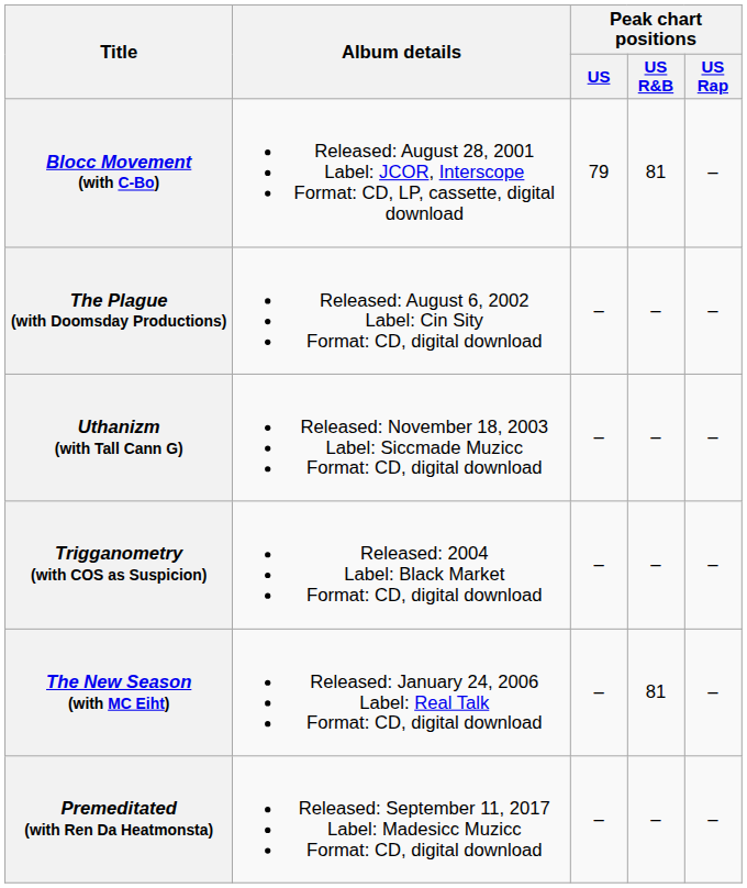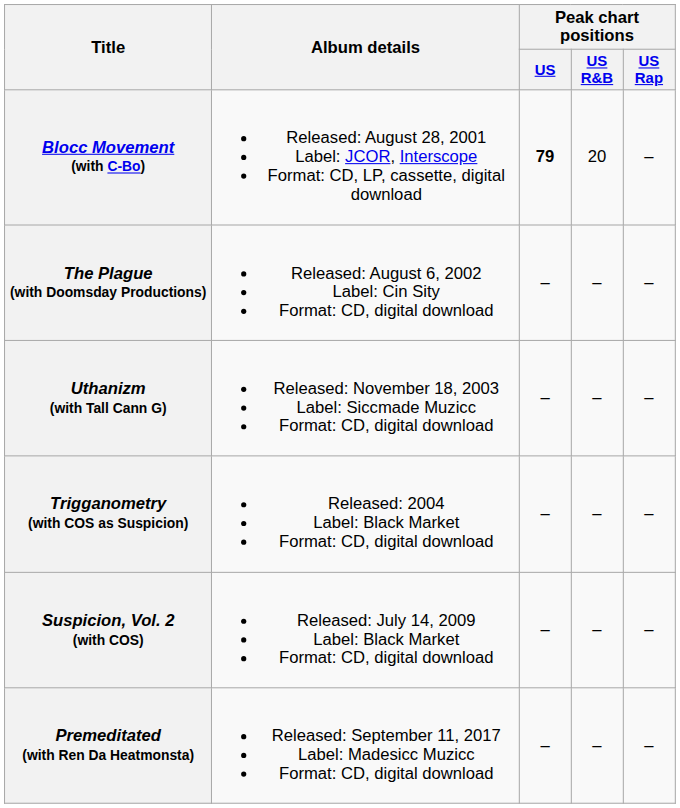Blocc Movement (with C-Bo) | Peak chart positions / US: normal -> bold
Blocc Movement (with C-Bo) | Peak chart positions / US R&B: 81 -> 20
- row: The New Season (with MC Eiht) | Released: January 24, 2006 Label: Real Talk Format: CD, digital download | – | 81 | –
+ row: Suspicion, Vol. 2 (with COS) | Released: July 14, 2009 Label: Black Market Format: CD, digital download | – | – | –
